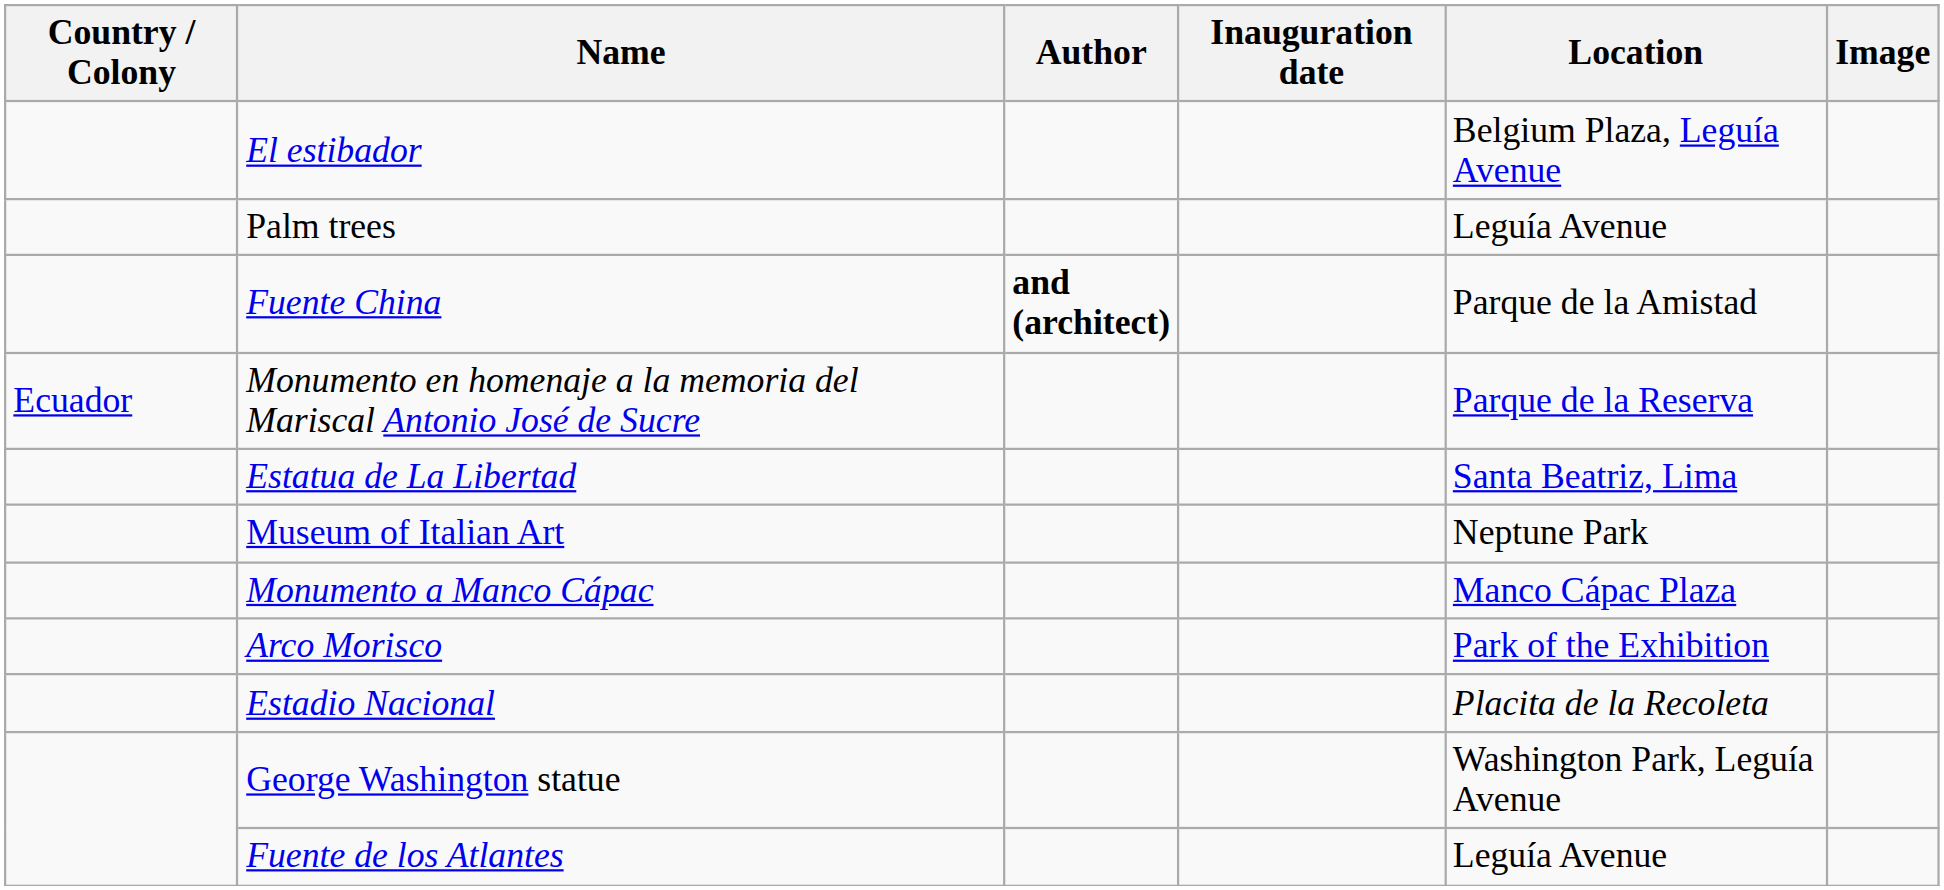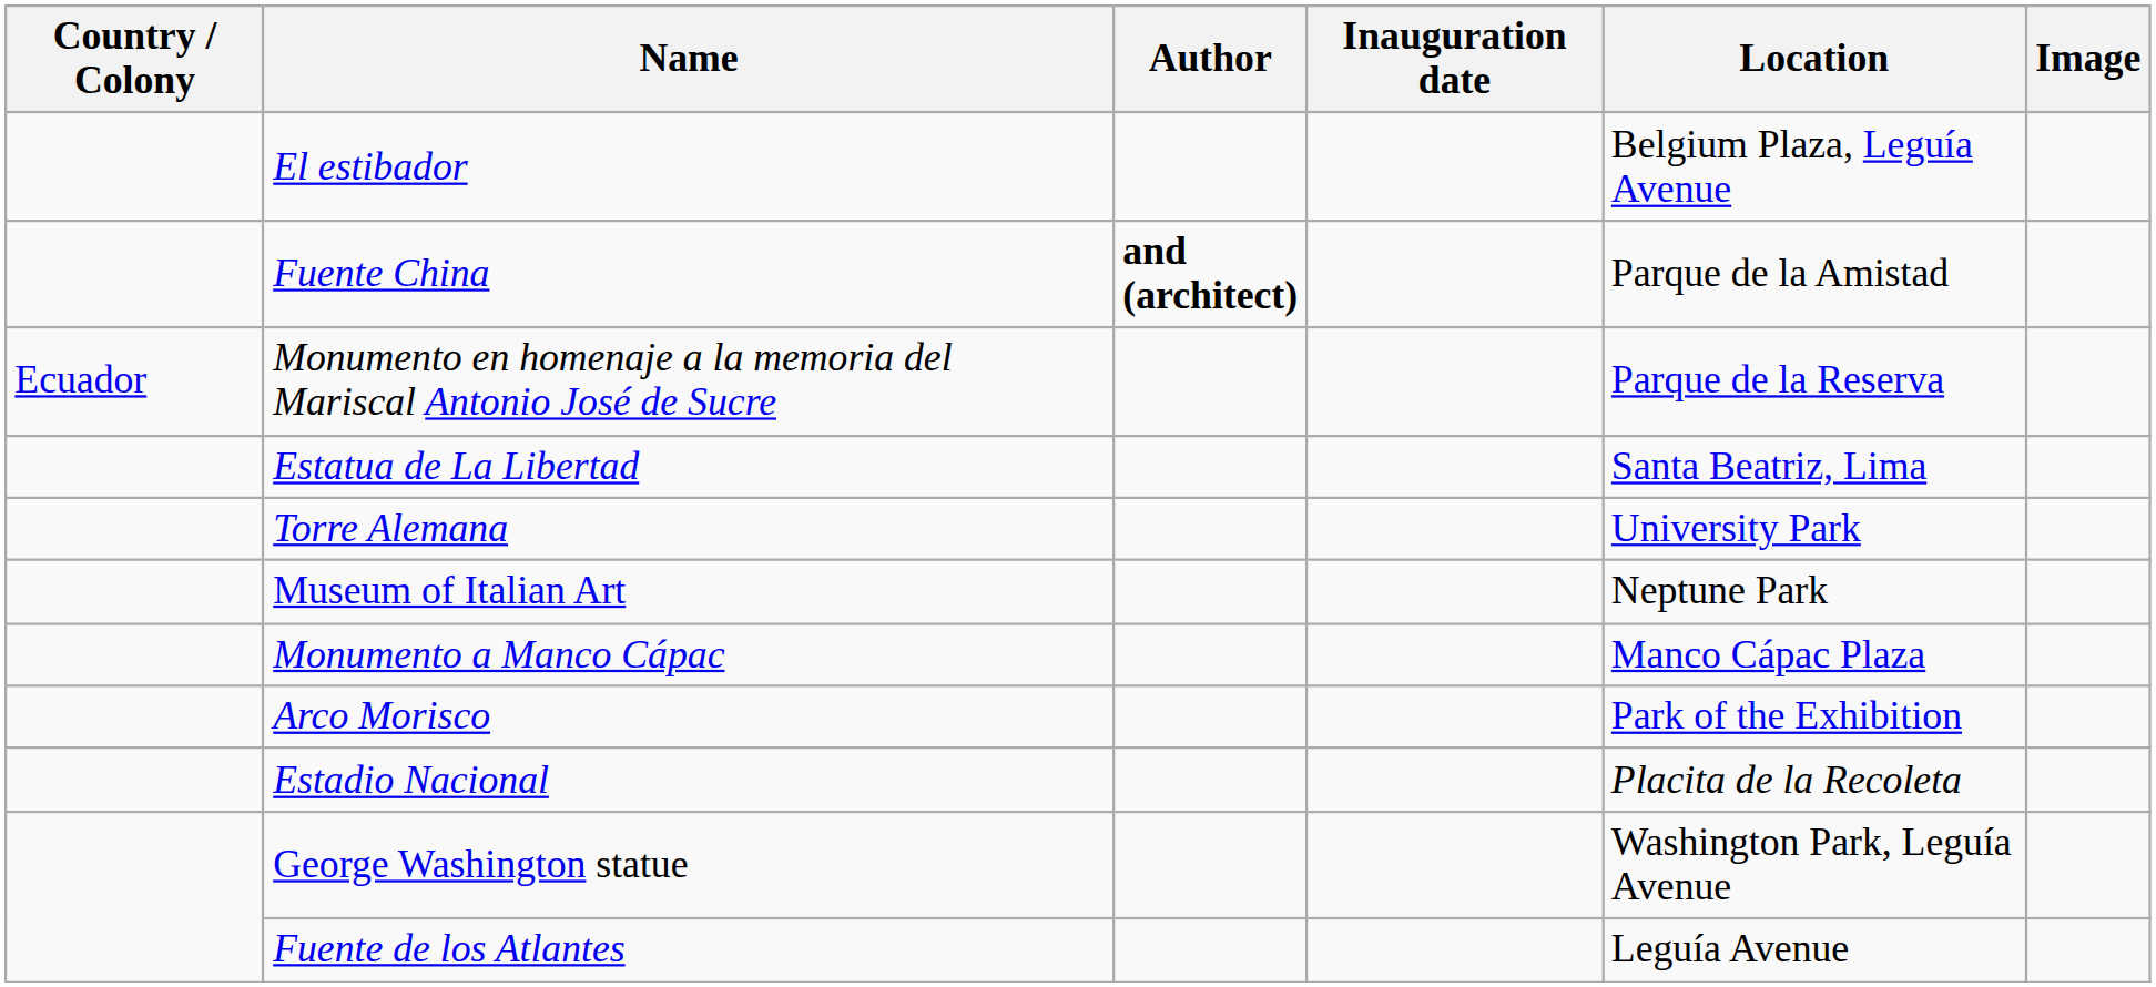- row: Palm trees | Leguía Avenue
+ row: Torre Alemana | University Park
